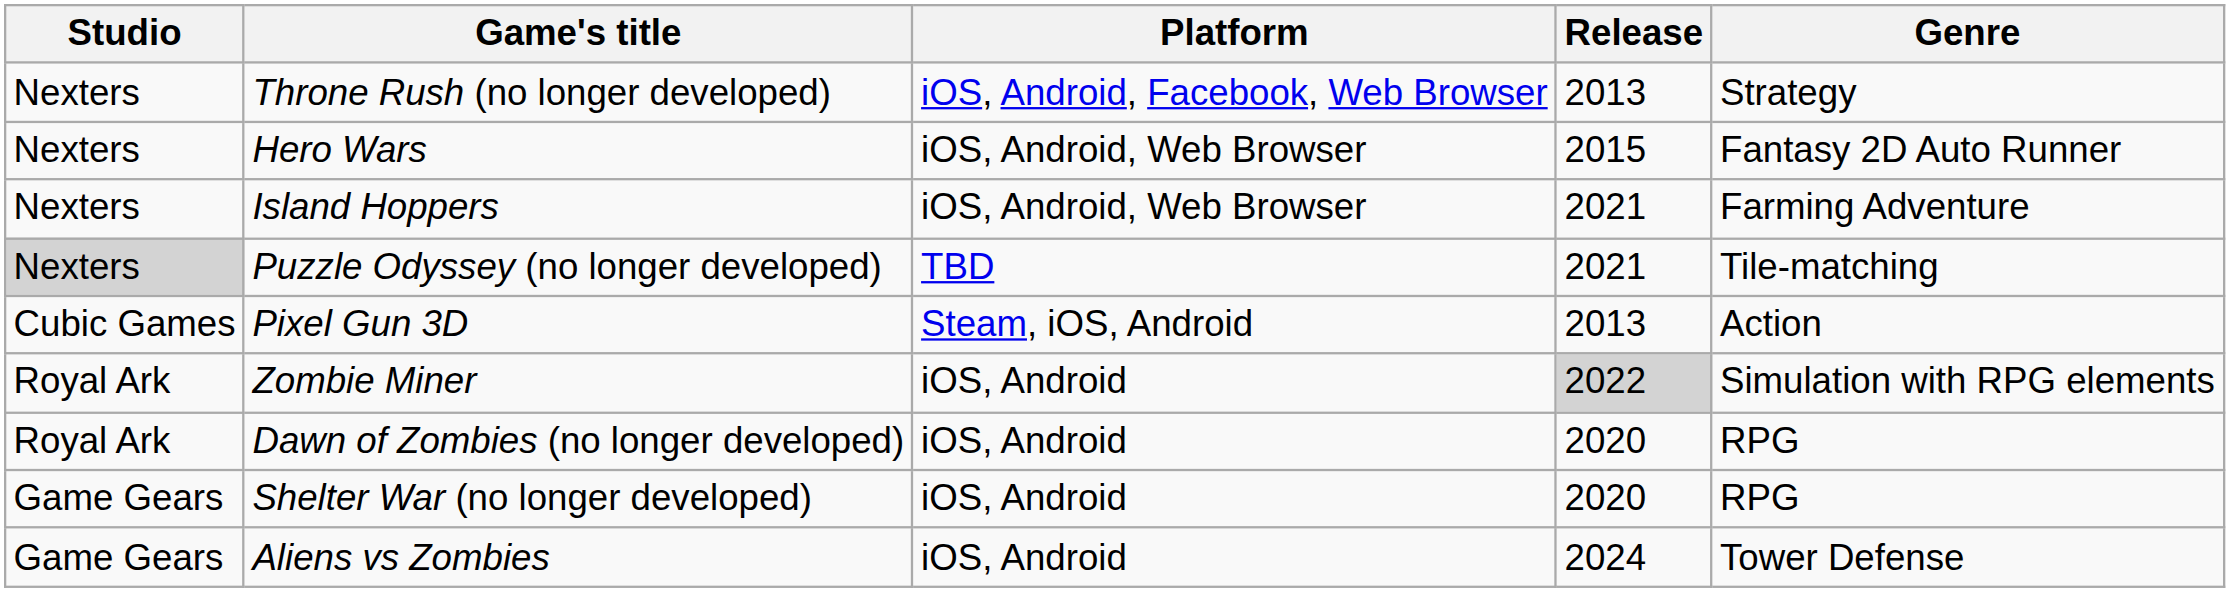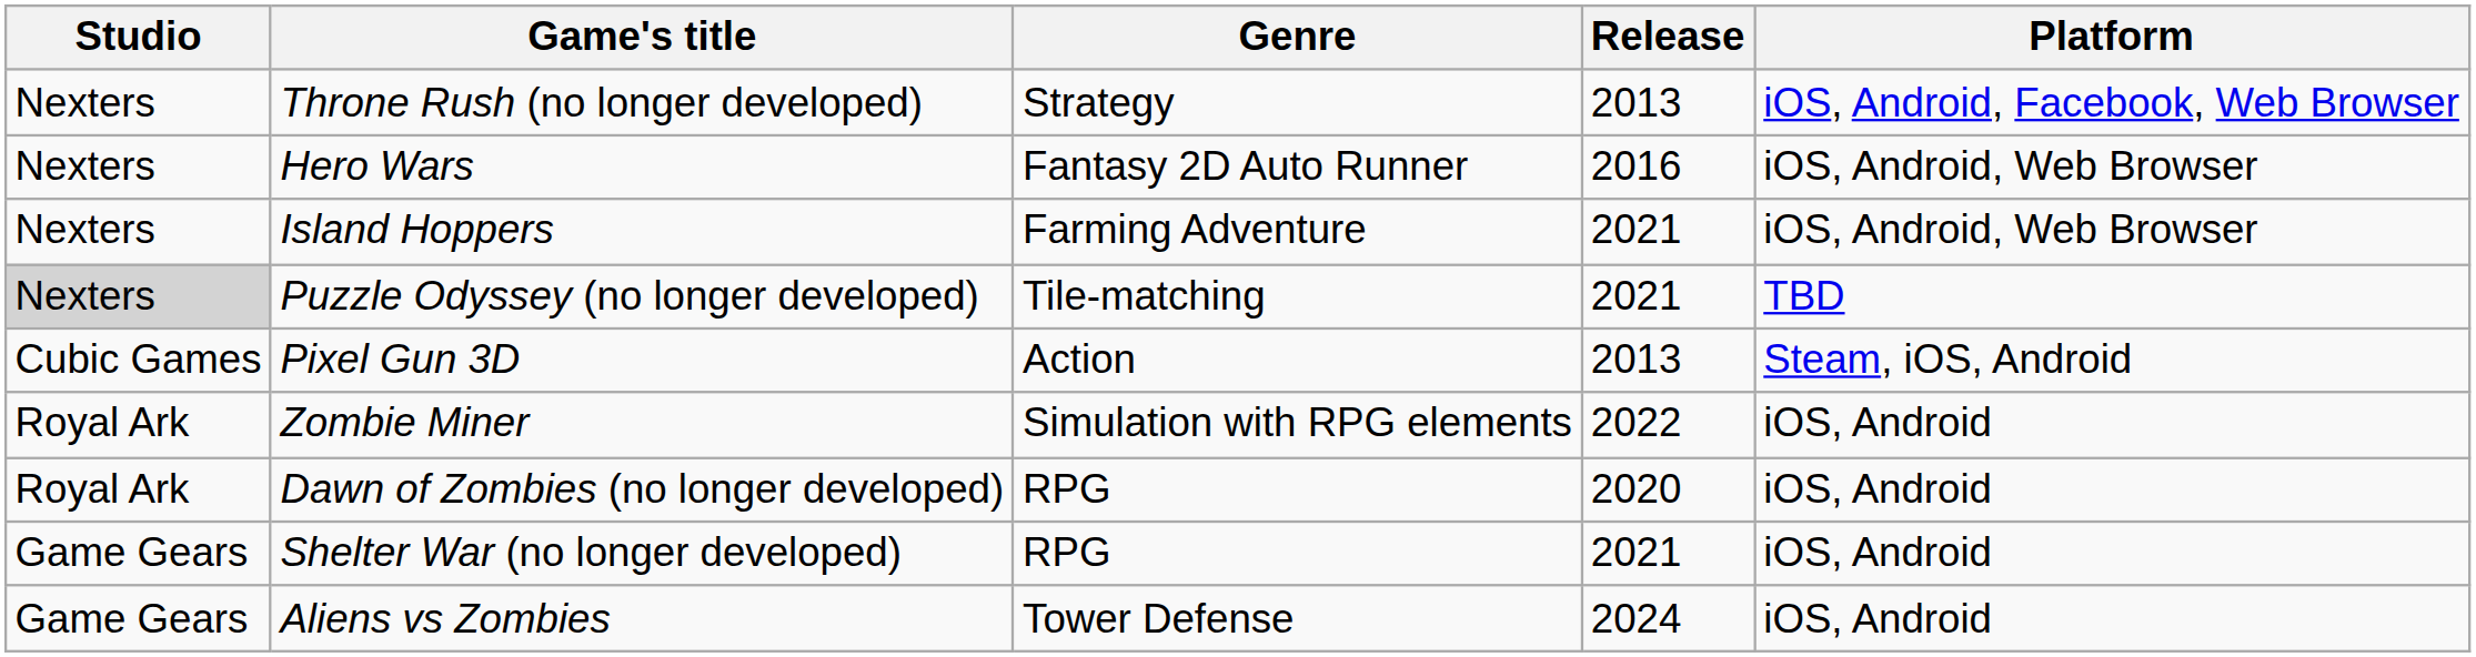columns swapped: Genre <-> Platform
Hero Wars | Release: 2015 -> 2016
Zombie Miner | Release: lightgrey background -> no background
Shelter War (no longer developed) | Release: 2020 -> 2021
